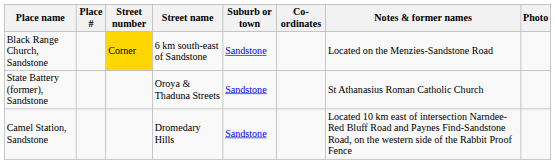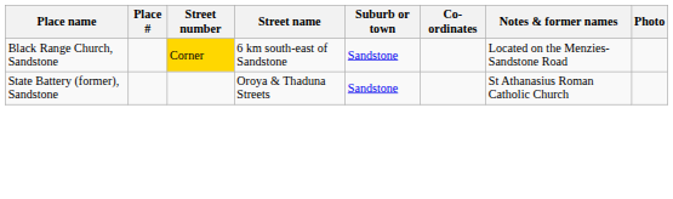- row: Camel Station, Sandstone | Dromedary Hills | Sandstone | Located 10 km east of intersection Narndee-Red Bluff Road and Paynes Find-Sandstone Road, on the western side of the Rabbit Proof Fence
